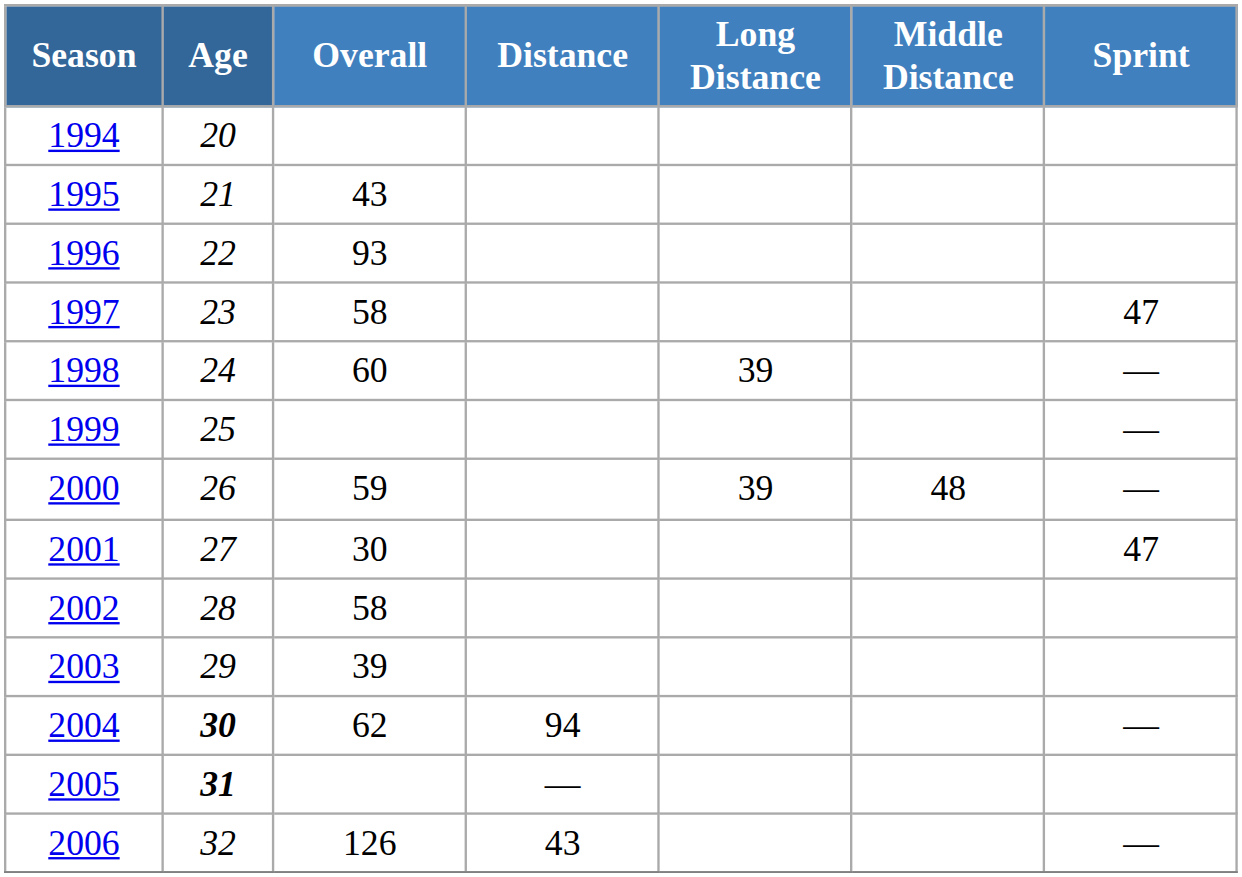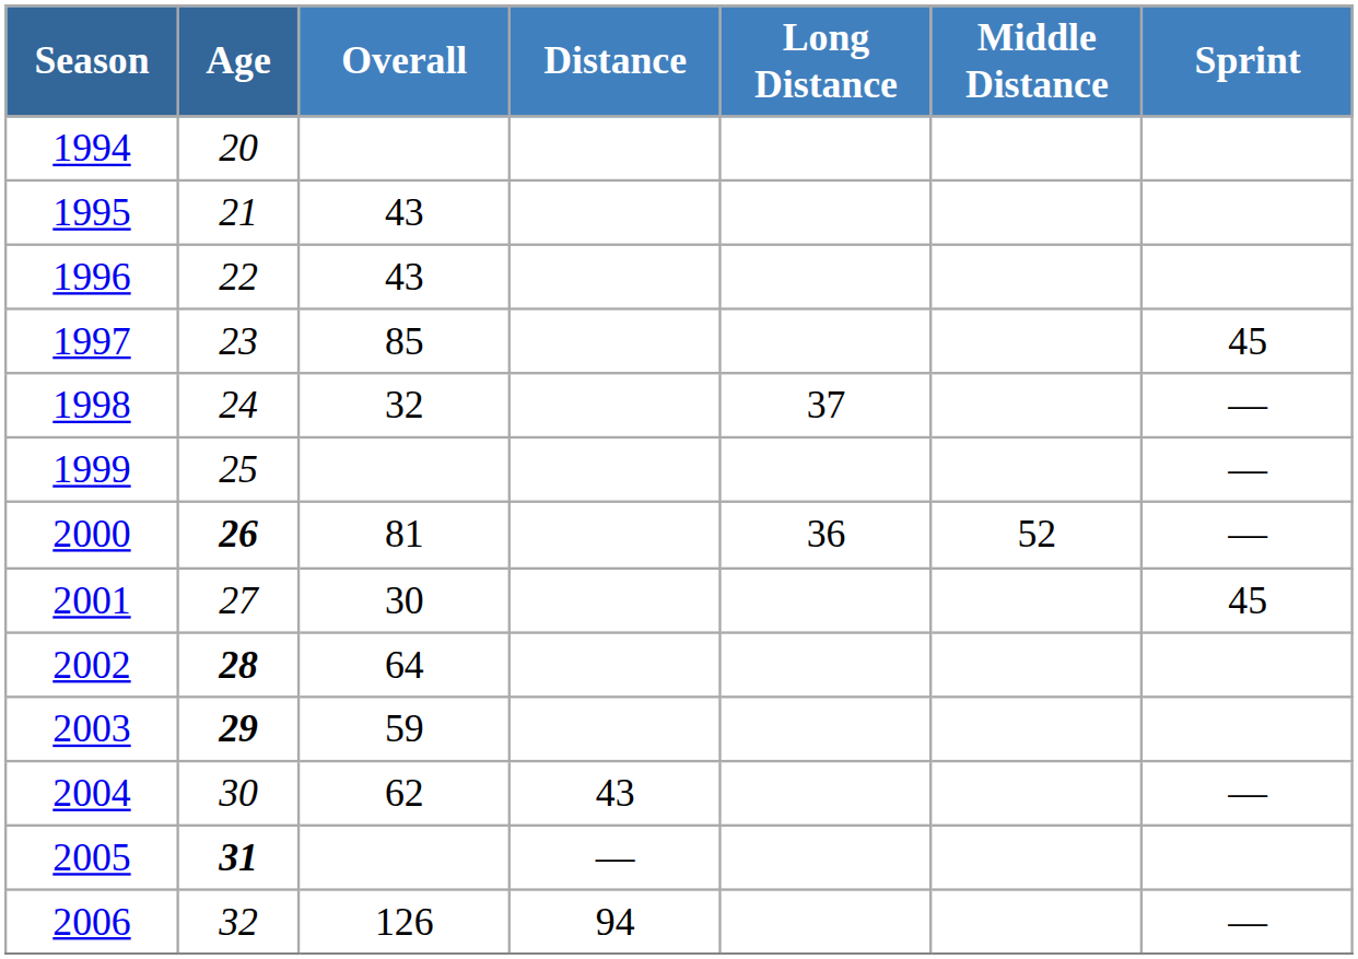1996 | Overall: 93 -> 43
1997 | Overall: 58 -> 85
1997 | Sprint: 47 -> 45
1998 | Overall: 60 -> 32
1998 | Long Distance: 39 -> 37
2000 | Age: normal -> bold
2000 | Overall: 59 -> 81
2000 | Long Distance: 39 -> 36
2000 | Middle Distance: 48 -> 52
2001 | Sprint: 47 -> 45
2002 | Age: normal -> bold
2002 | Overall: 58 -> 64
2003 | Age: normal -> bold
2003 | Overall: 39 -> 59
2004 | Age: bold -> normal
2004 | Distance: 94 -> 43
2006 | Distance: 43 -> 94
